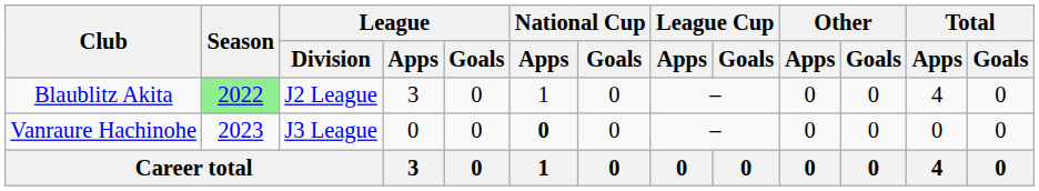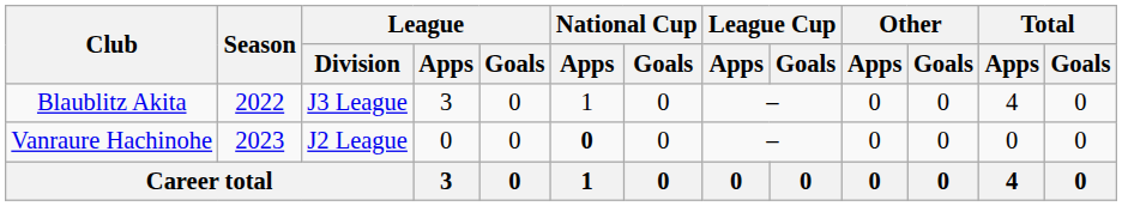Blaublitz Akita | Season: lightgreen background -> no background
Blaublitz Akita | League / Division: J2 League -> J3 League
Vanraure Hachinohe | League / Division: J3 League -> J2 League
